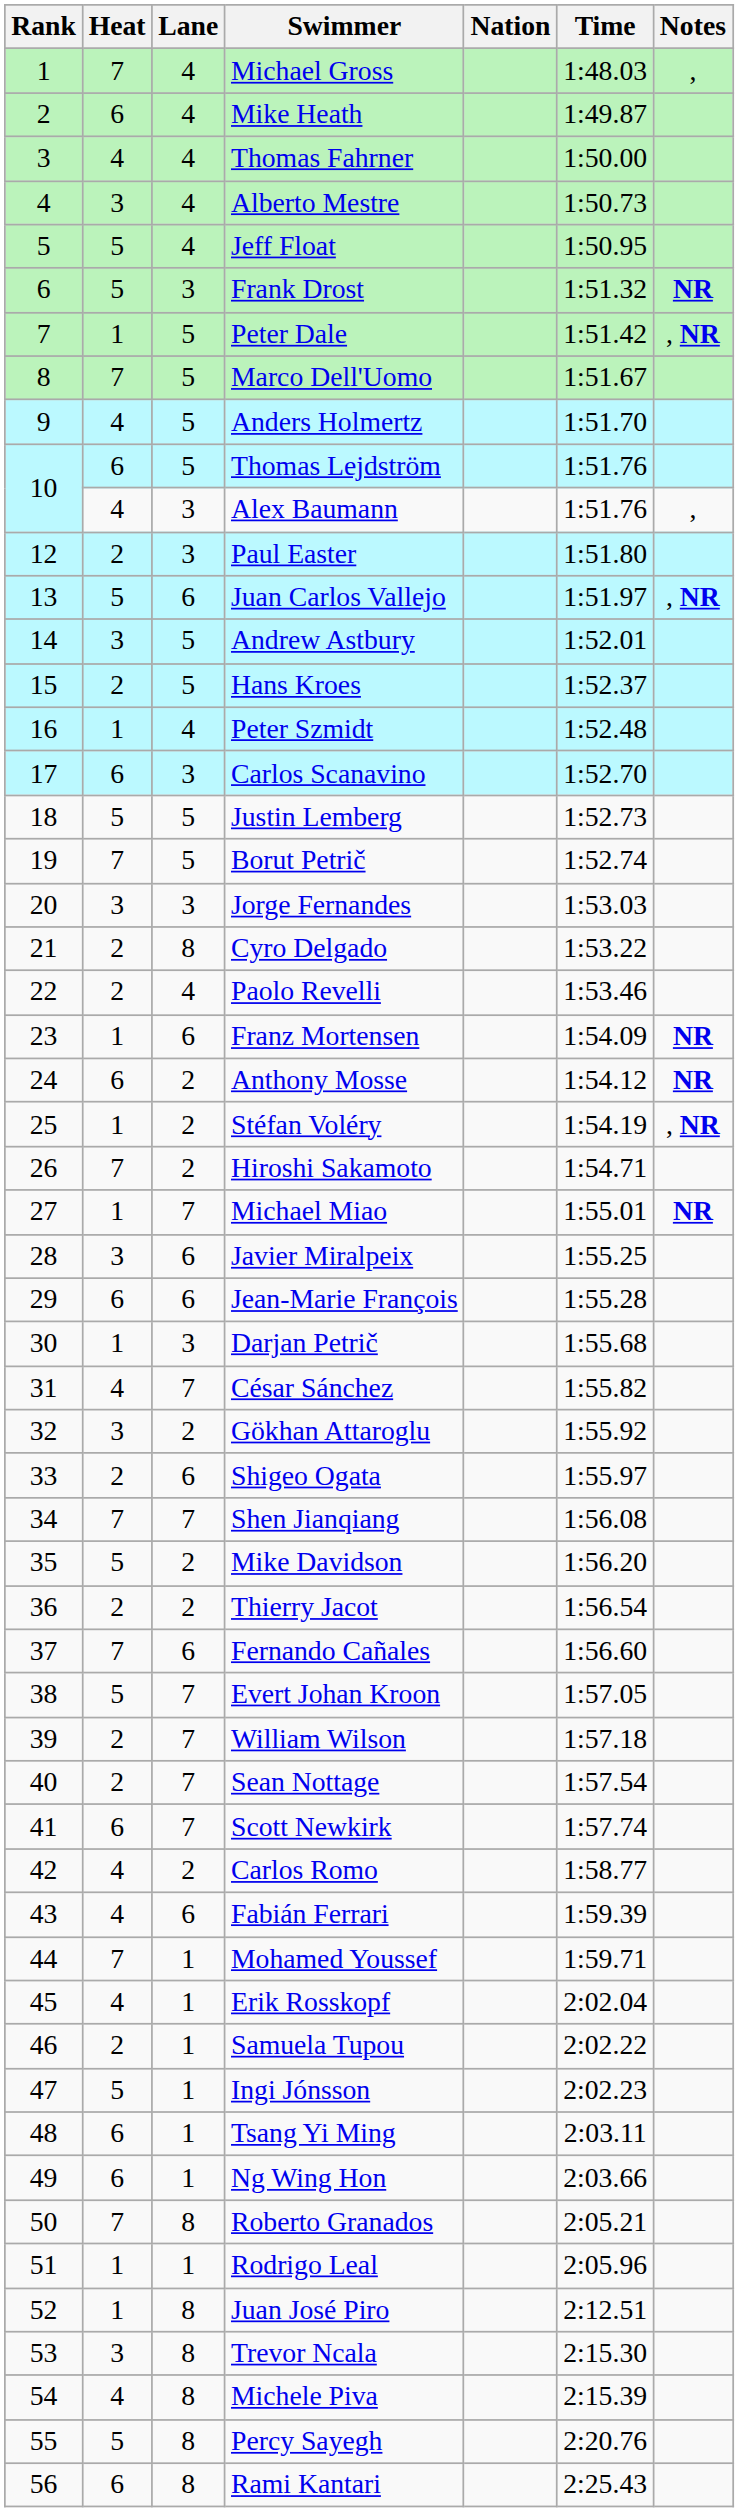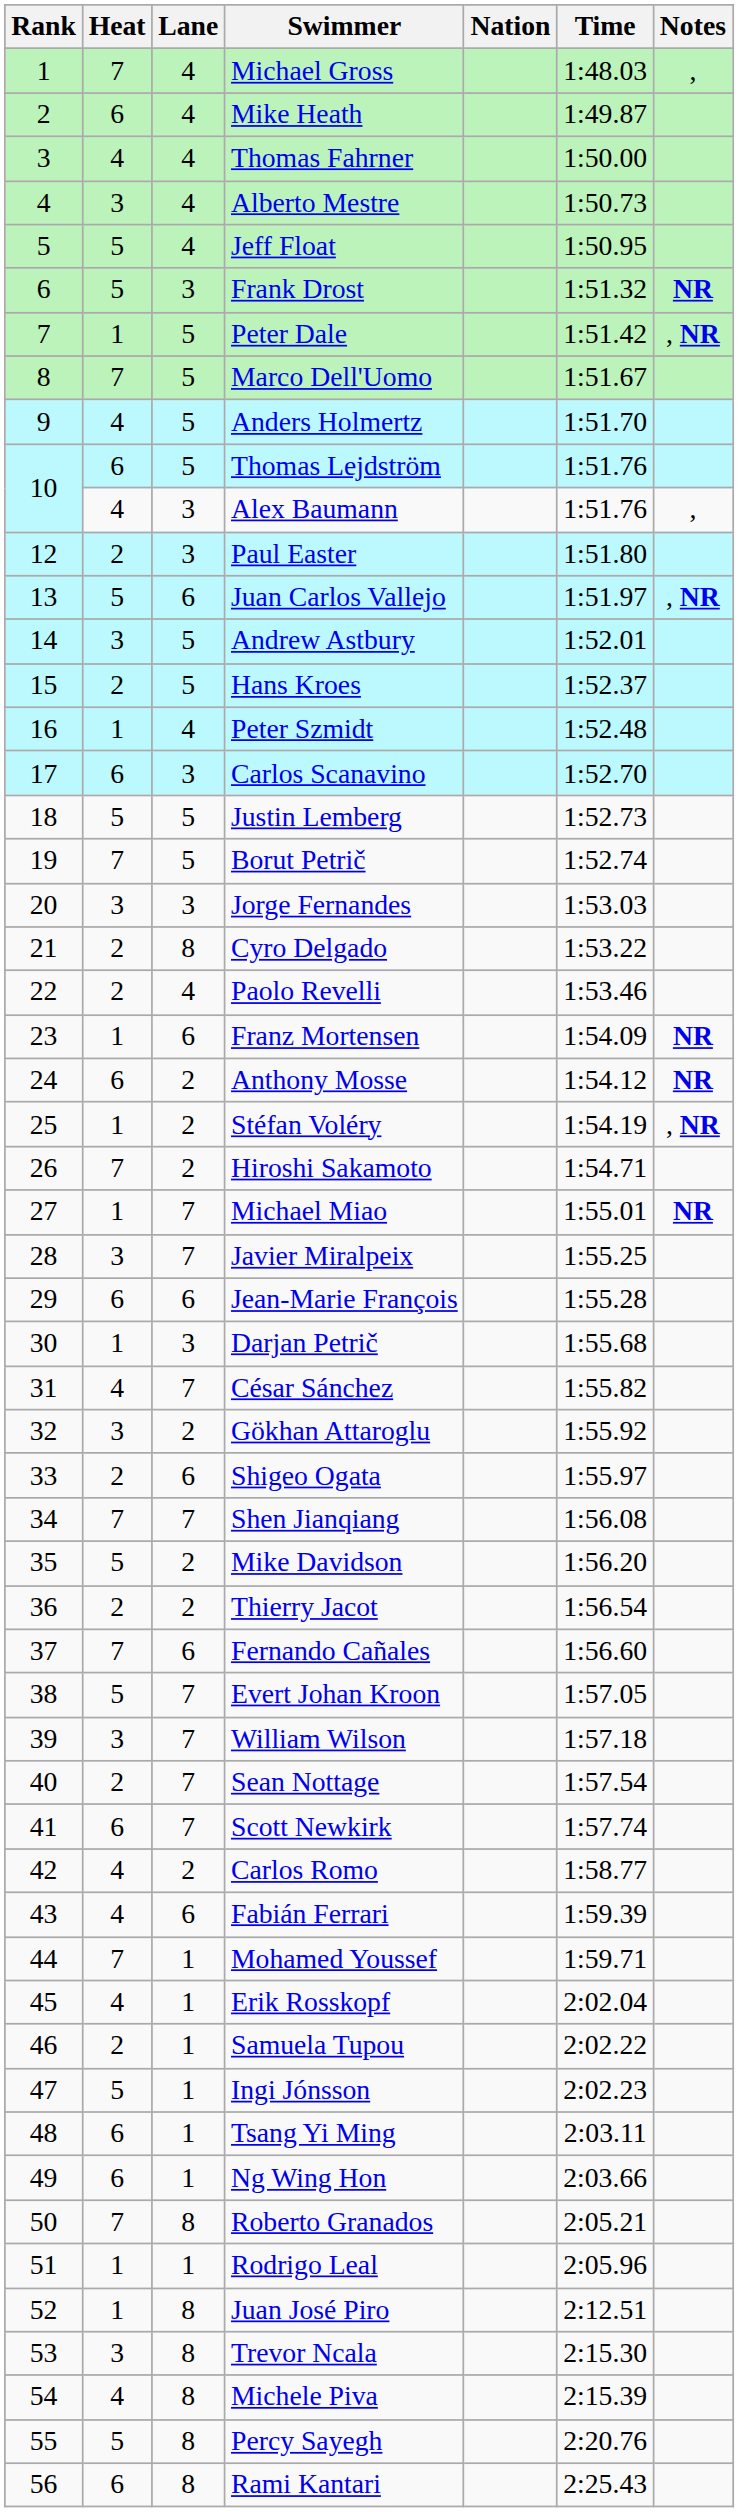Javier Miralpeix | Lane: 6 -> 7
William Wilson | Heat: 2 -> 3
